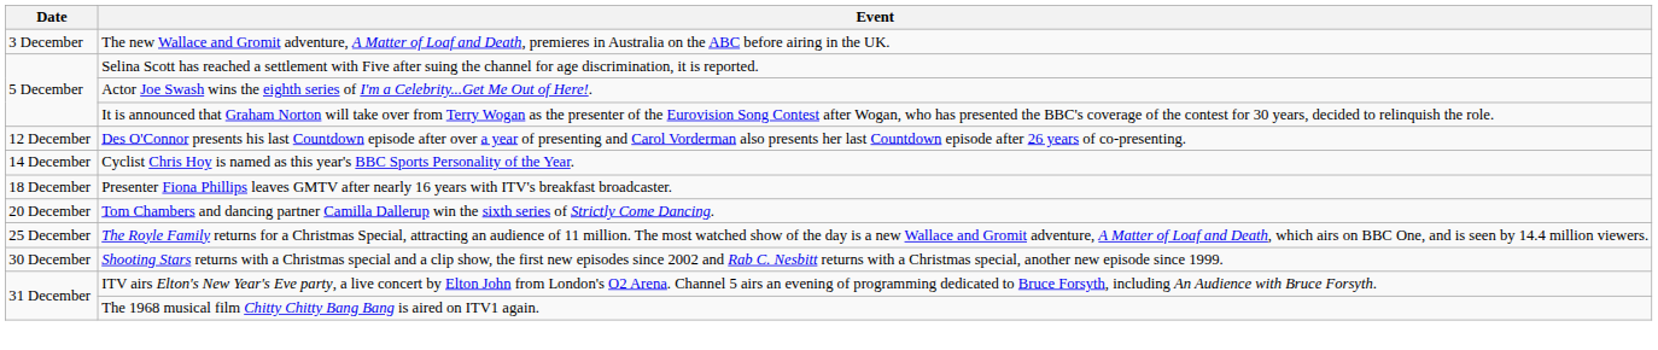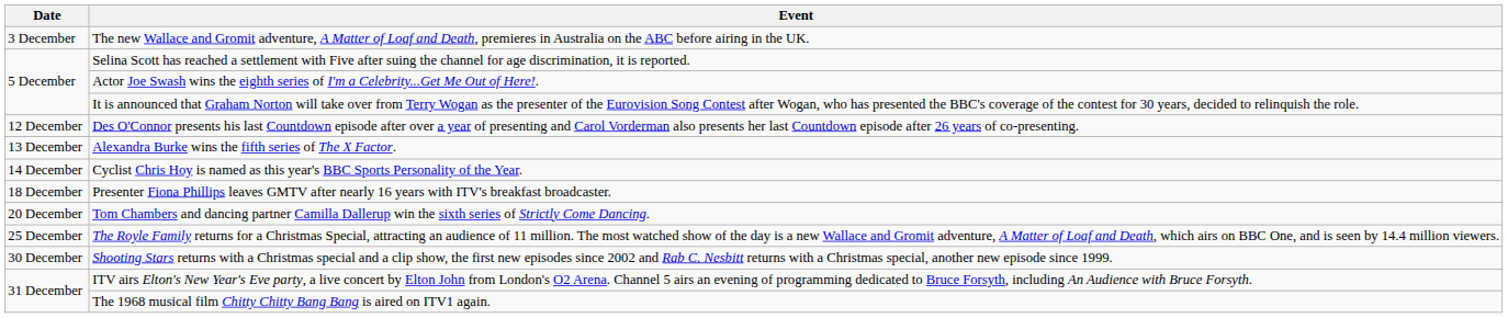+ row: 13 December | Alexandra Burke wins the fifth series of The X Factor.
